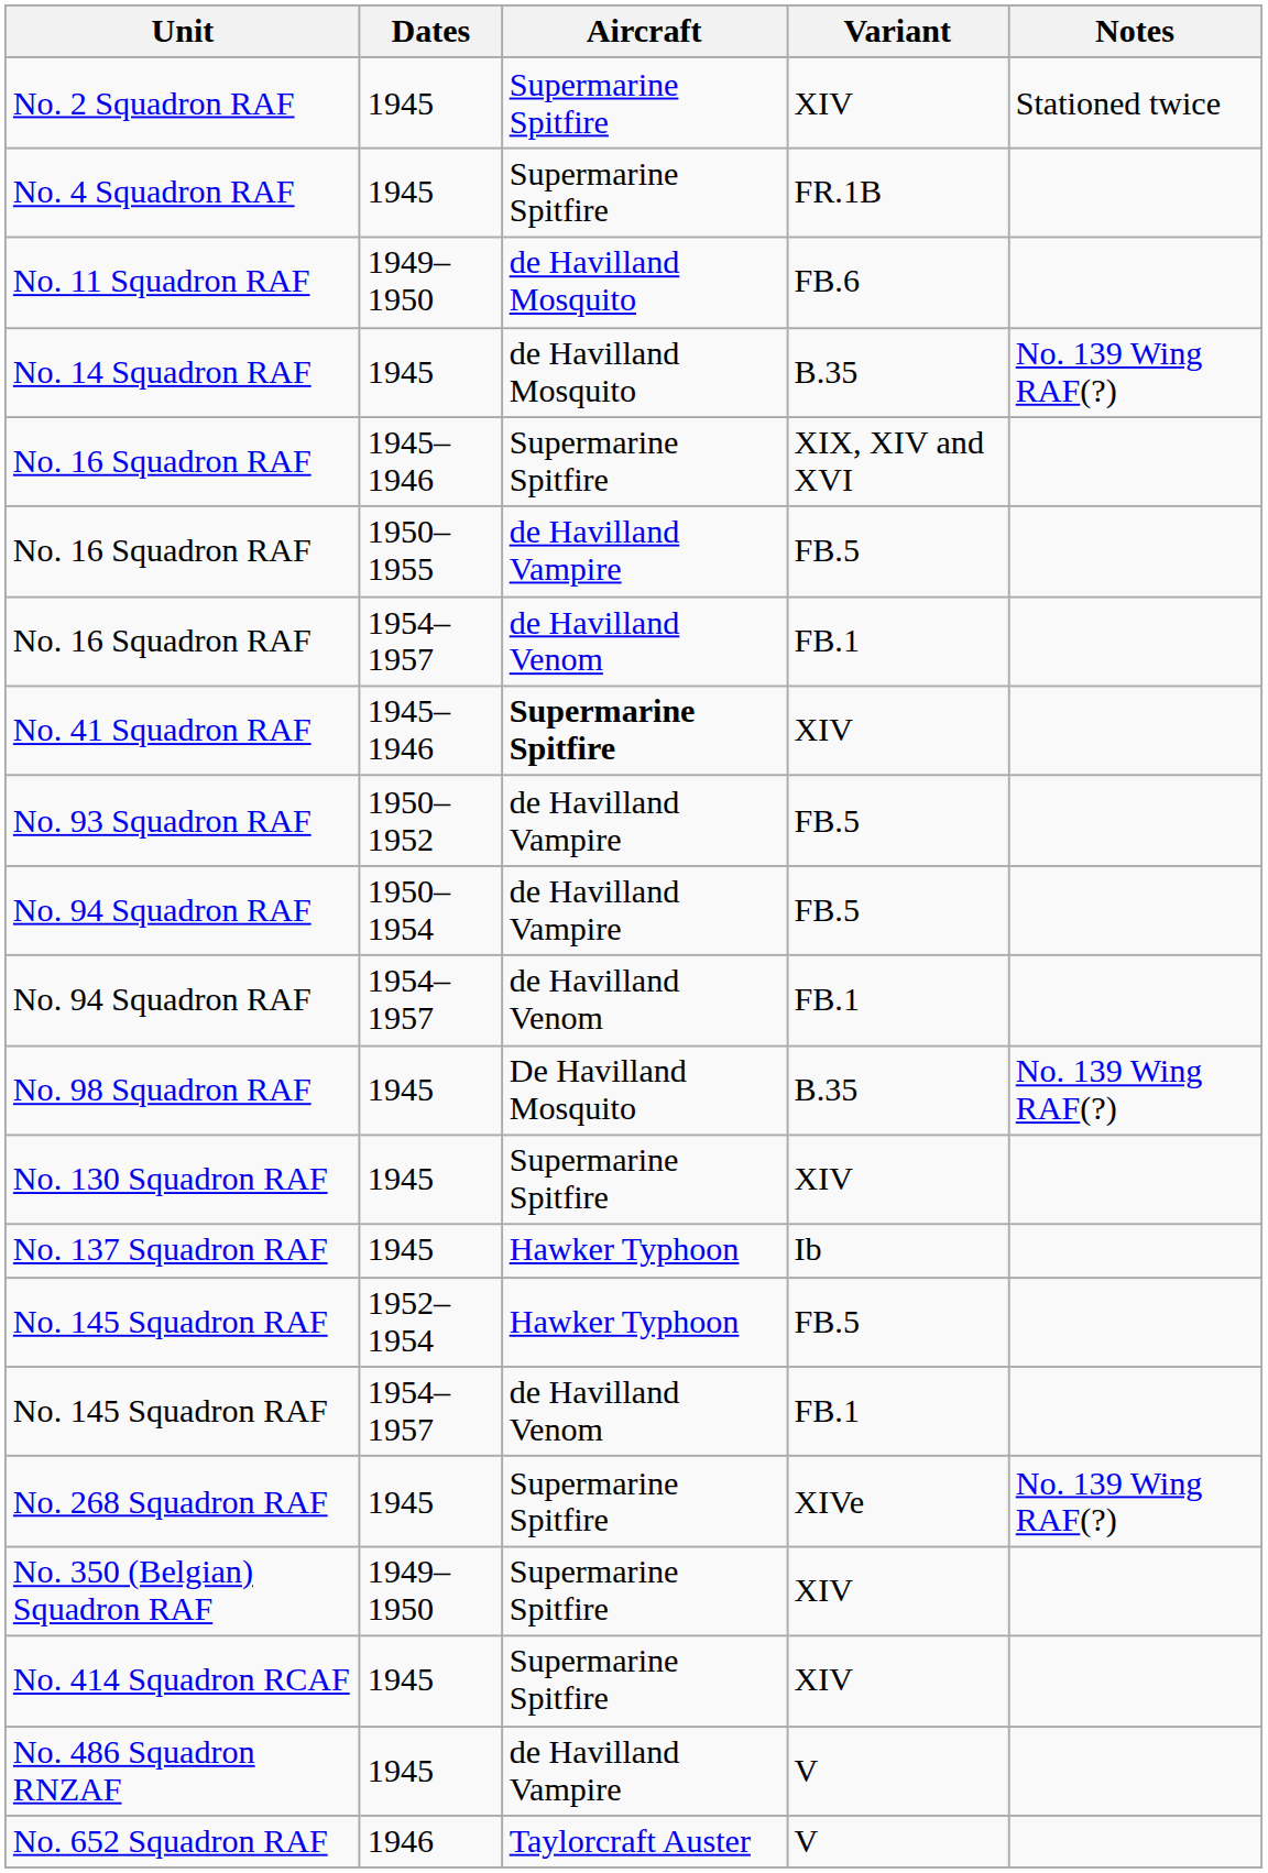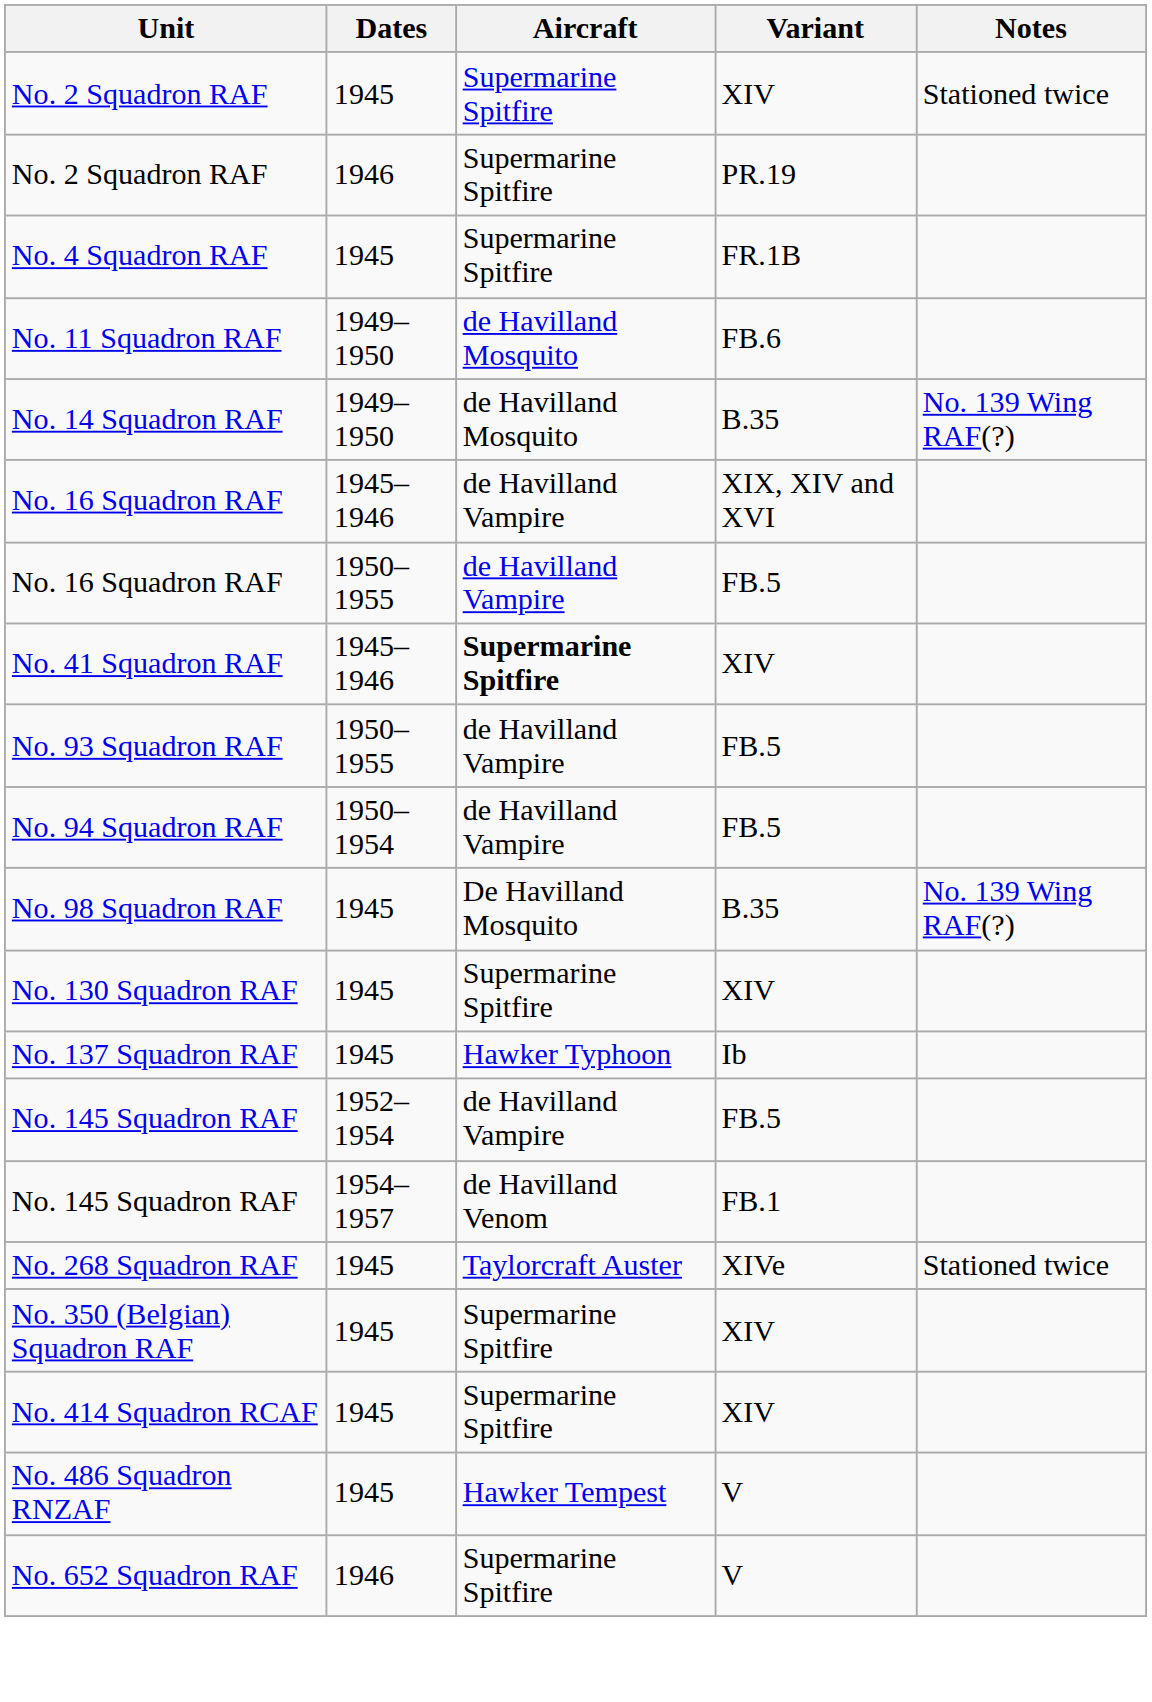+ row: No. 2 Squadron RAF | 1946 | Supermarine Spitfire | PR.19
No. 14 Squadron RAF | Dates: 1945 -> 1949–1950
No. 16 Squadron RAF / XIX, XIV and XVI | Aircraft: Supermarine Spitfire -> de Havilland Vampire
- row: No. 16 Squadron RAF | 1954–1957 | de Havilland Venom | FB.1
No. 93 Squadron RAF | Dates: 1950–1952 -> 1950–1955
- row: No. 94 Squadron RAF | 1954–1957 | de Havilland Venom | FB.1
No. 145 Squadron RAF / FB.5 | Aircraft: Hawker Typhoon -> de Havilland Vampire
No. 268 Squadron RAF | Aircraft: Supermarine Spitfire -> Taylorcraft Auster
No. 268 Squadron RAF | Notes: No. 139 Wing RAF(?) -> Stationed twice
No. 350 (Belgian) Squadron RAF | Dates: 1949–1950 -> 1945
No. 486 Squadron RNZAF | Aircraft: de Havilland Vampire -> Hawker Tempest
No. 652 Squadron RAF | Aircraft: Taylorcraft Auster -> Supermarine Spitfire
